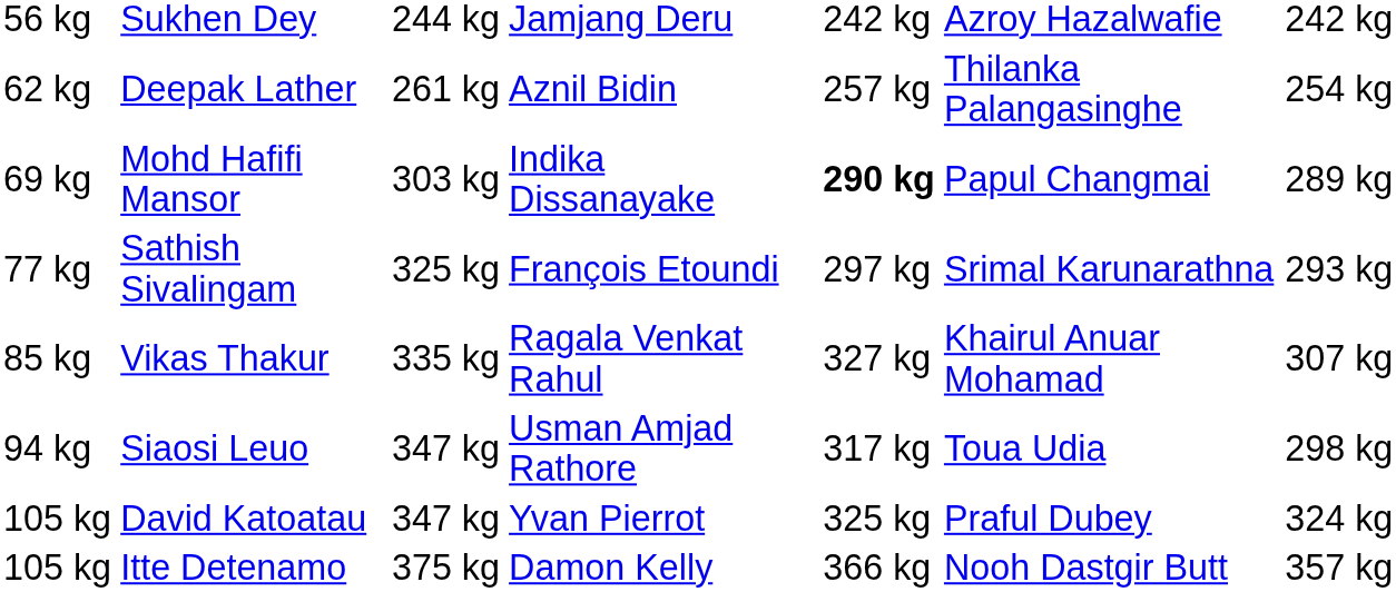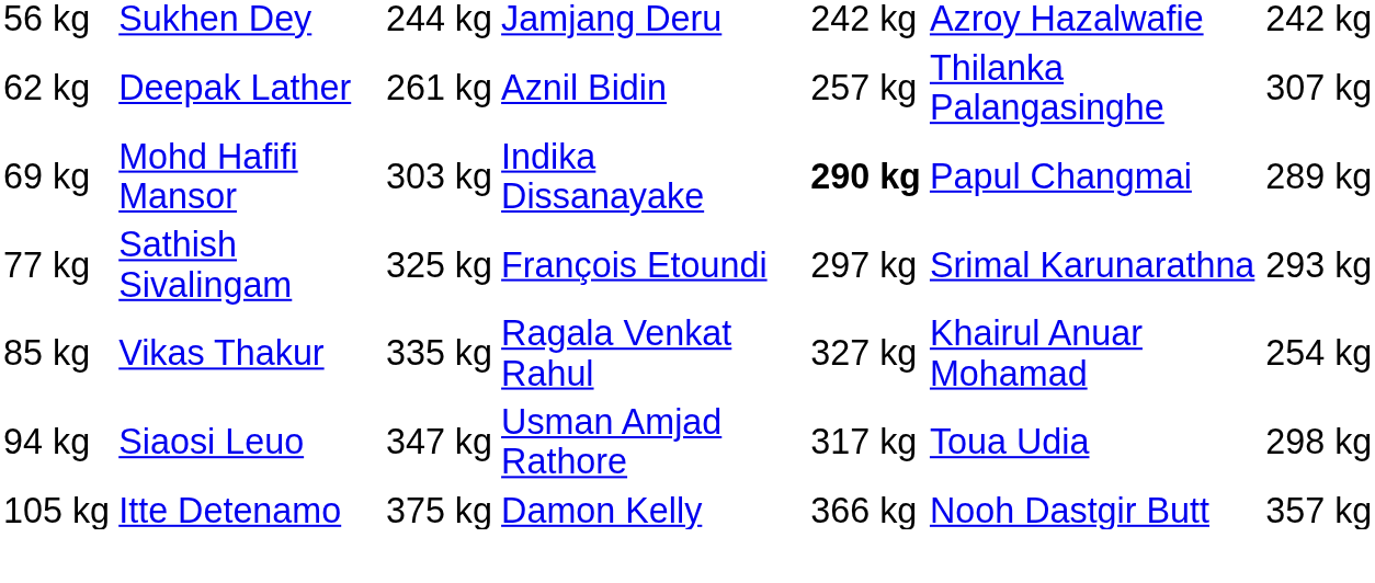Deepak Lather | column 7: 254 kg -> 307 kg
Vikas Thakur | column 7: 307 kg -> 254 kg
- row: 105 kg | David Katoatau | 347 kg | Yvan Pierrot | 325 kg | Praful Dubey | 324 kg
